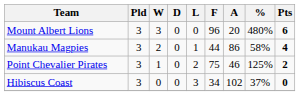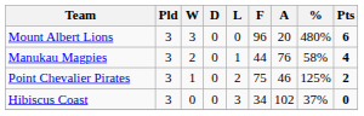Manukau Magpies | A: 86 -> 76
